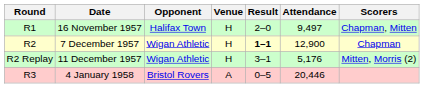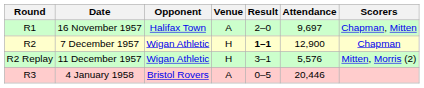16 November 1957 | Venue: H -> A
16 November 1957 | Attendance: 9,497 -> 9,697
11 December 1957 | Attendance: 5,176 -> 5,576
